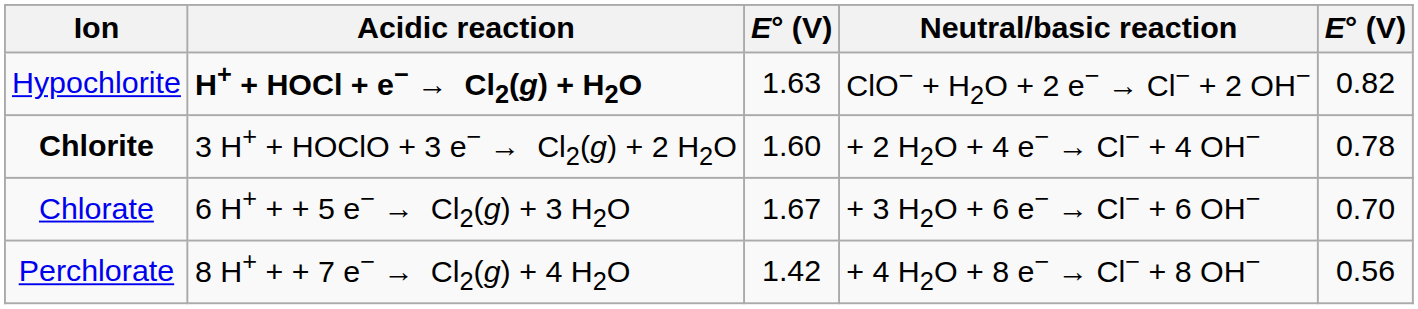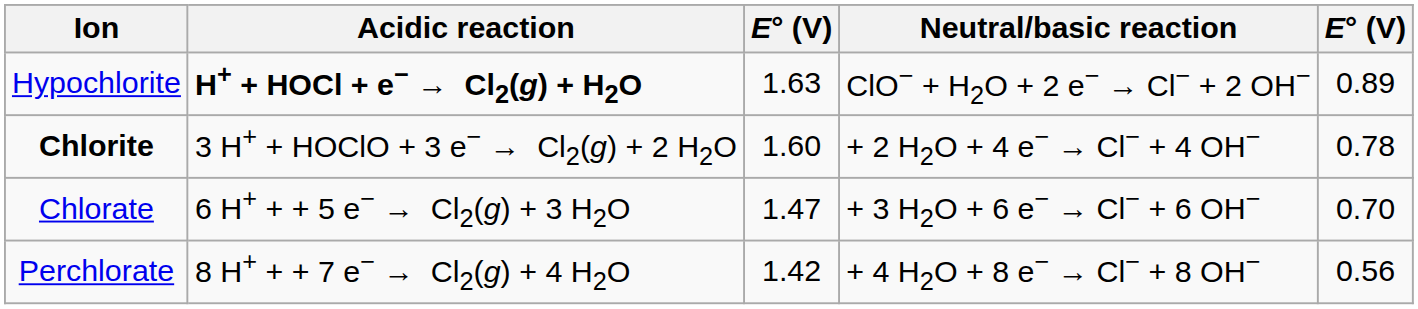Hypochlorite | column 5: 0.82 -> 0.89
Chlorate | column 3: 1.67 -> 1.47
